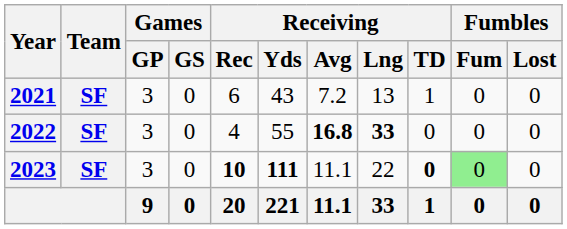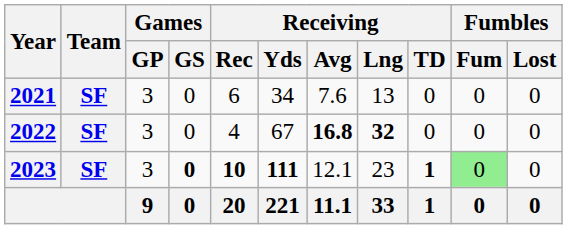2021 | Receiving / Yds: 43 -> 34
2021 | Receiving / Avg: 7.2 -> 7.6
2021 | Receiving / TD: 1 -> 0
2022 | Receiving / Yds: 55 -> 67
2022 | Receiving / Lng: 33 -> 32
2023 | Games / GS: normal -> bold
2023 | Receiving / Avg: 11.1 -> 12.1
2023 | Receiving / Lng: 22 -> 23
2023 | Receiving / TD: 0 -> 1
